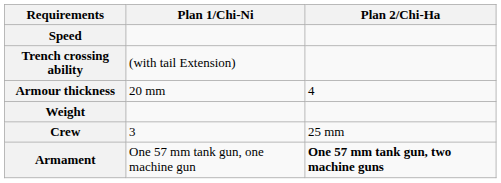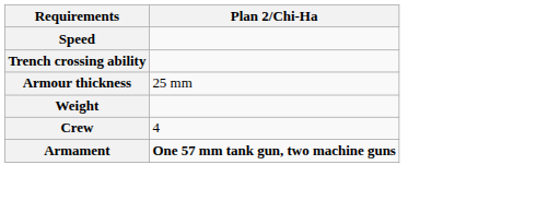- column: Plan 1/Chi-Ni | (with tail Extension) | 20 mm | 3 | One 57 mm tank gun, one machine gun
Armour thickness | Plan 2/Chi-Ha: 4 -> 25 mm
Crew | Plan 2/Chi-Ha: 25 mm -> 4
